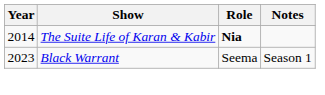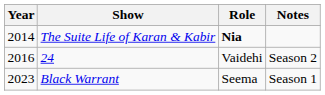+ row: 2016 | 24 | Vaidehi | Season 2
